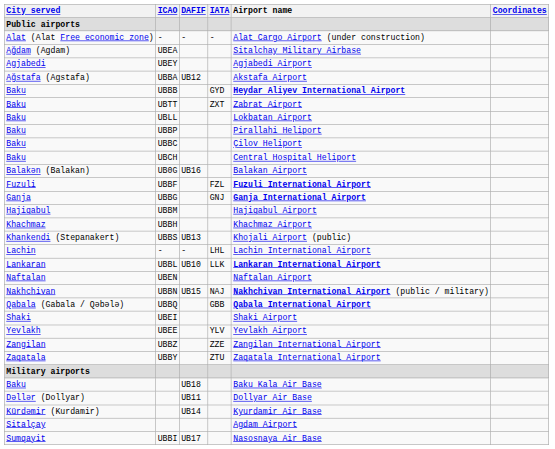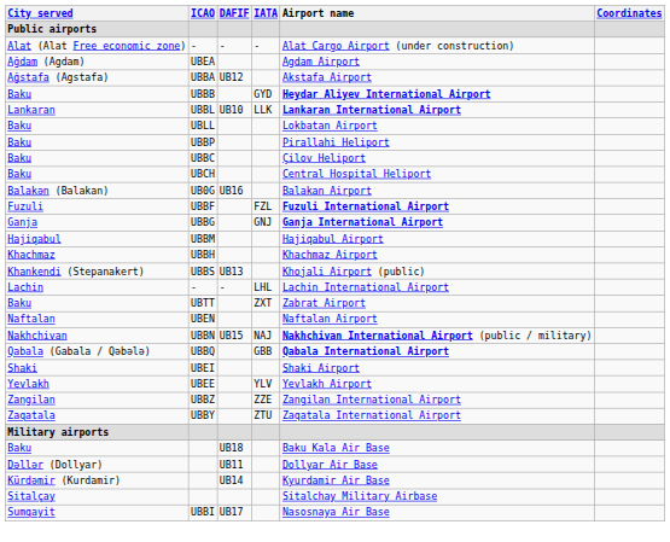Ağdam (Agdam) | Airport name: Sitalchay Military Airbase -> Agdam Airport
- row: Agjabedi | UBEY | Agjabedi Airport
rows swapped: Baku / UBTT <-> Lankaran
Sitalçay | Airport name: Agdam Airport -> Sitalchay Military Airbase
